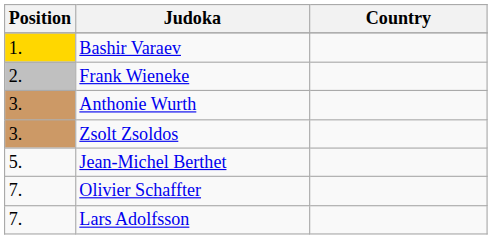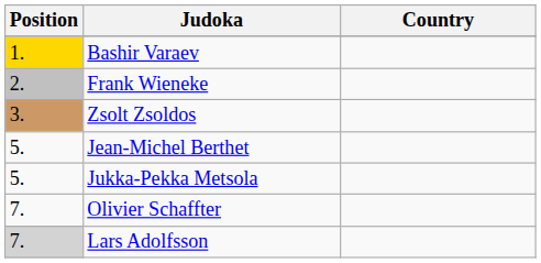- row: 3. | Anthonie Wurth
+ row: 5. | Jukka-Pekka Metsola
Lars Adolfsson | Position: no background -> lightgrey background
